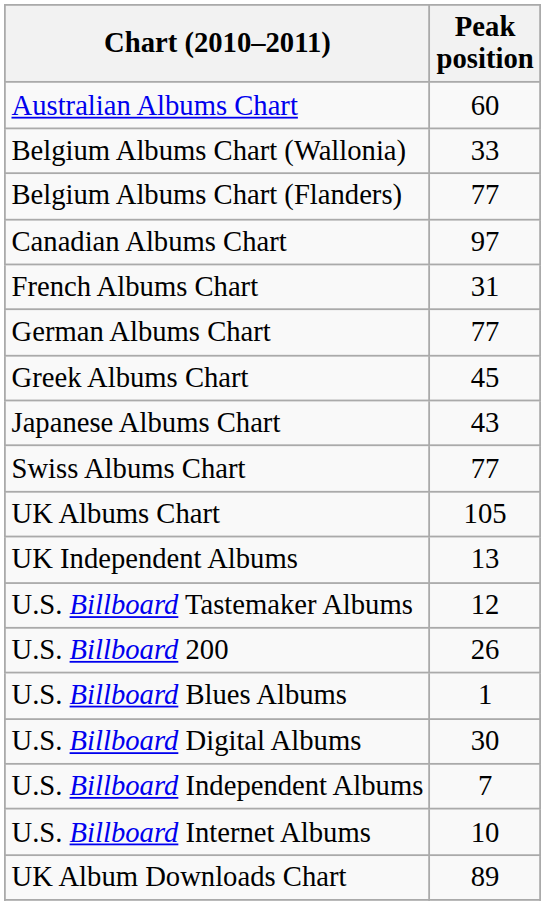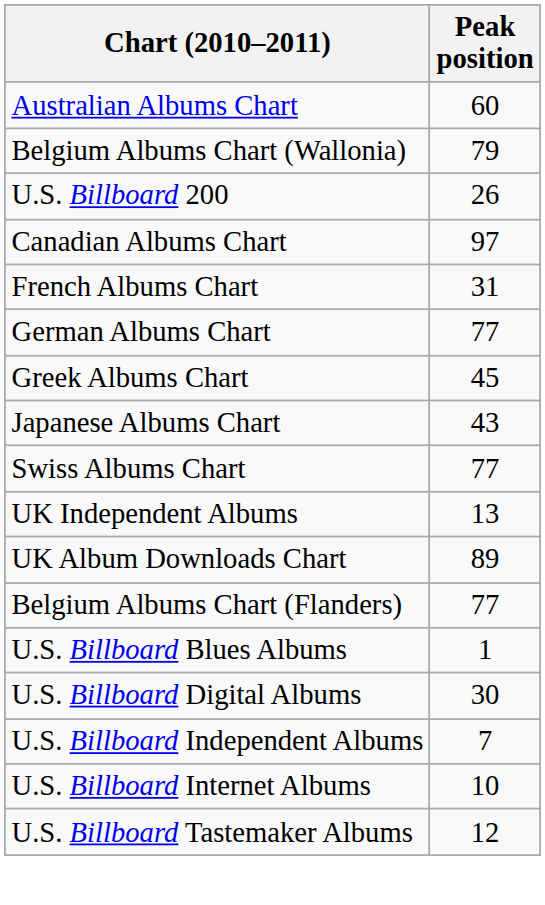Belgium Albums Chart (Wallonia) | Peak position: 33 -> 79
rows swapped: Belgium Albums Chart (Flanders) <-> U.S. Billboard 200
- row: UK Albums Chart | 105
rows swapped: UK Album Downloads Chart <-> U.S. Billboard Tastemaker Albums
